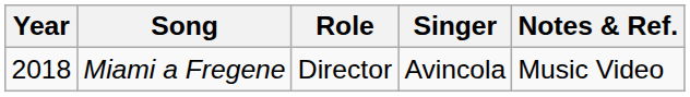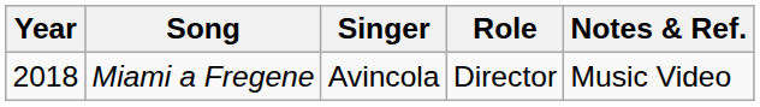columns swapped: Singer <-> Role
